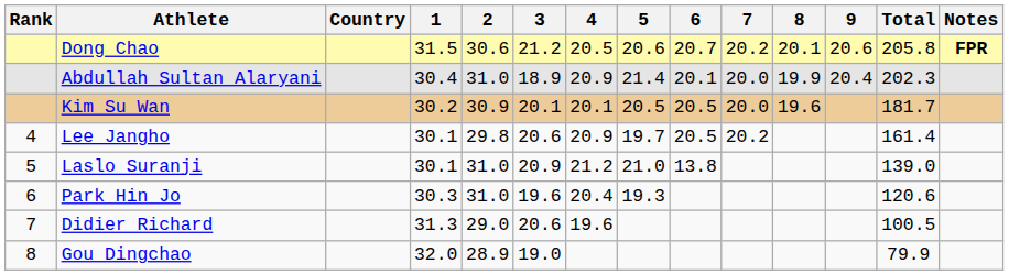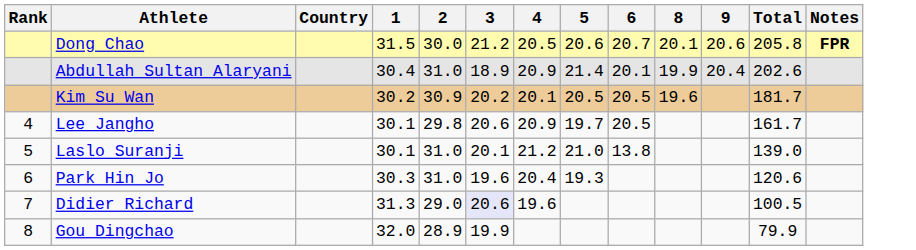- column: 7 | 20.2 | 20.0 | 20.0 | 20.2
Dong Chao | 2: 30.6 -> 30.0
Abdullah Sultan Alaryani | Total: 202.3 -> 202.6
Kim Su Wan | 3: 20.1 -> 20.2
Lee Jangho | Total: 161.4 -> 161.7
Laslo Suranji | 3: 20.9 -> 20.1
Didier Richard | 3: no background -> lavender background
Gou Dingchao | 3: 19.0 -> 19.9
